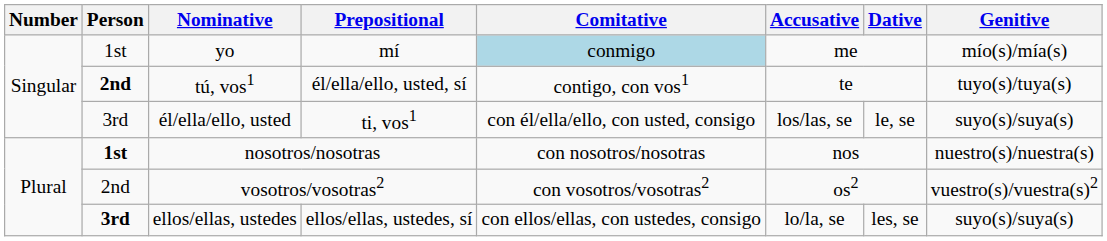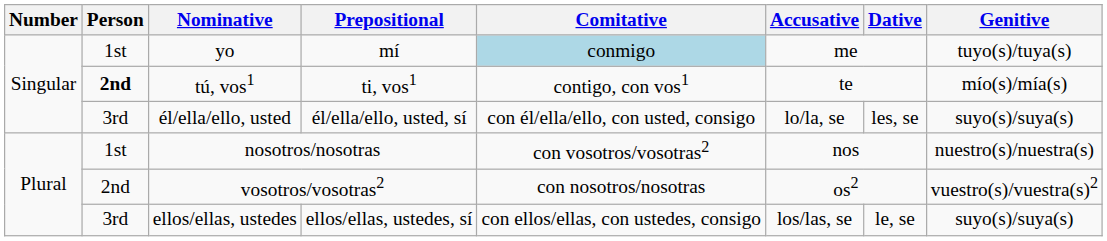yo | Genitive: mío(s)/mía(s) -> tuyo(s)/tuya(s)
tú, vos1 | Prepositional: él/ella/ello, usted, sí -> ti, vos1
tú, vos1 | Genitive: tuyo(s)/tuya(s) -> mío(s)/mía(s)
él/ella/ello, usted | Prepositional: ti, vos1 -> él/ella/ello, usted, sí
él/ella/ello, usted | Accusative: los/las, se -> lo/la, se
él/ella/ello, usted | Dative: le, se -> les, se
nosotros/nosotras | Person: bold -> normal
nosotros/nosotras | Comitative: con nosotros/nosotras -> con vosotros/vosotras2
vosotros/vosotras2 | Comitative: con vosotros/vosotras2 -> con nosotros/nosotras
ellos/ellas, ustedes | Person: bold -> normal
ellos/ellas, ustedes | Accusative: lo/la, se -> los/las, se
ellos/ellas, ustedes | Dative: les, se -> le, se
